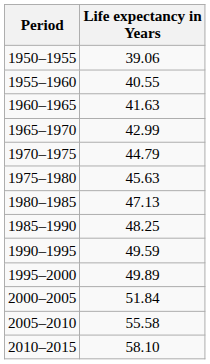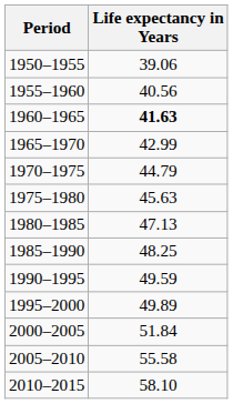1955–1960 | Life expectancy in Years: 40.55 -> 40.56
1960–1965 | Life expectancy in Years: normal -> bold
